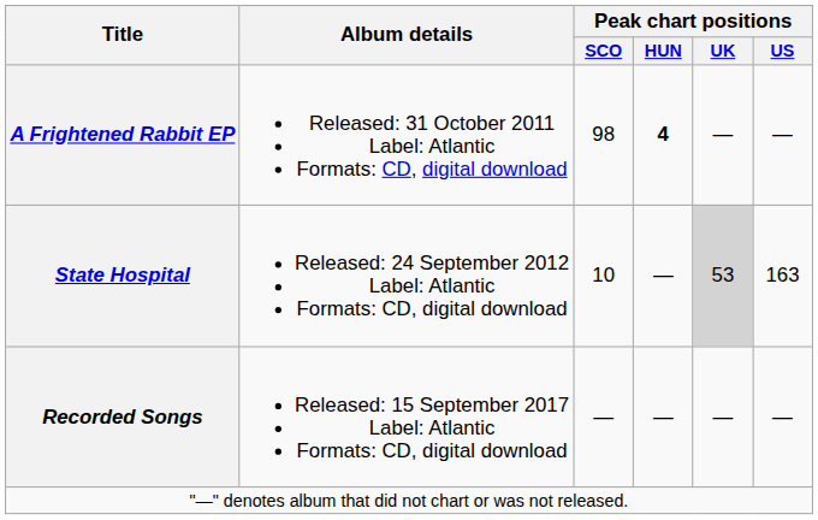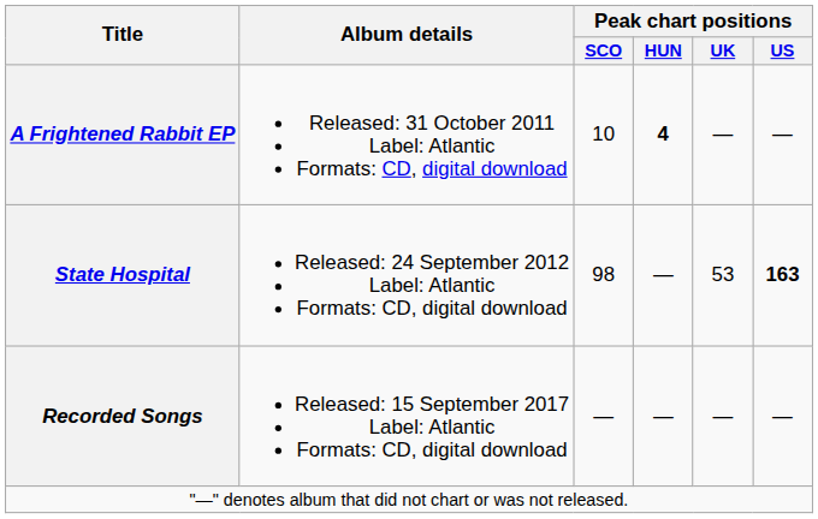A Frightened Rabbit EP | Peak chart positions / SCO: 98 -> 10
State Hospital | Peak chart positions / SCO: 10 -> 98
State Hospital | Peak chart positions / UK: lightgrey background -> no background
State Hospital | Peak chart positions / US: normal -> bold
